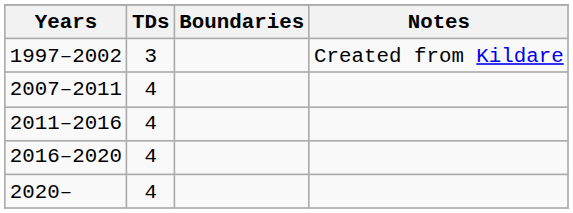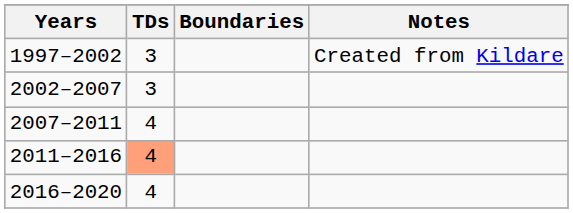+ row: 2002–2007 | 3
2011–2016 | TDs: no background -> lightsalmon background
- row: 2020– | 4
